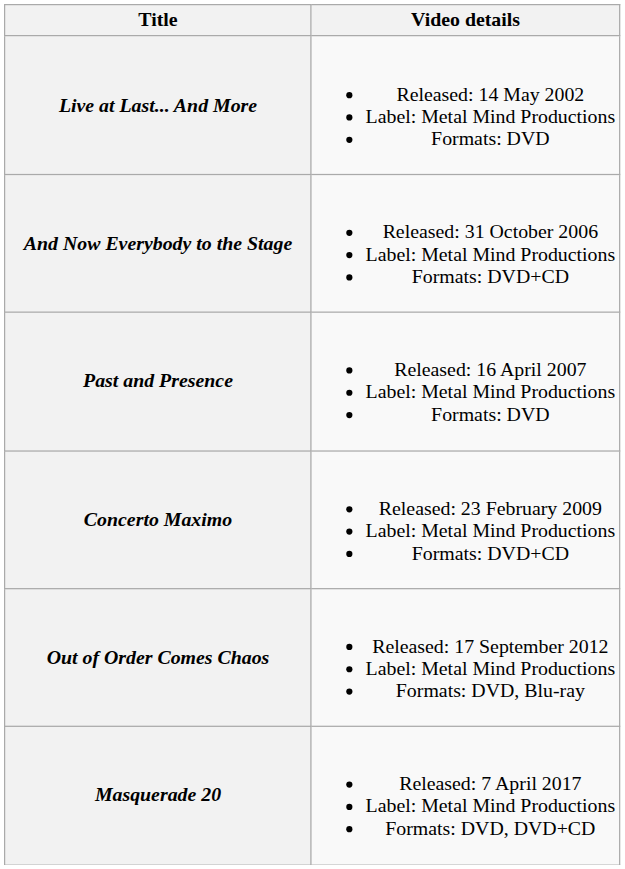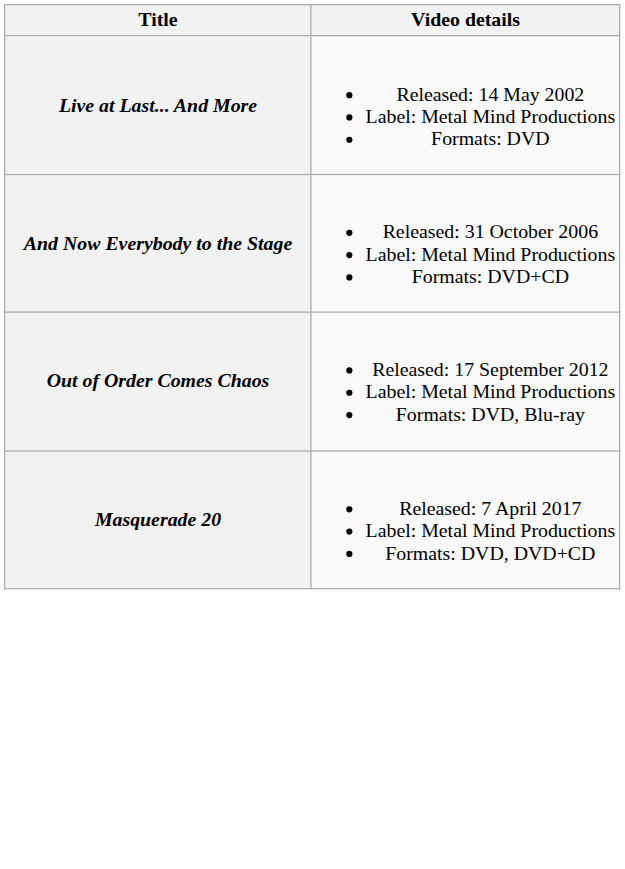- row: Past and Presence | Released: 16 April 2007 Label: Metal Mind Productions Formats: DVD
- row: Concerto Maximo | Released: 23 February 2009 Label: Metal Mind Productions Formats: DVD+CD
